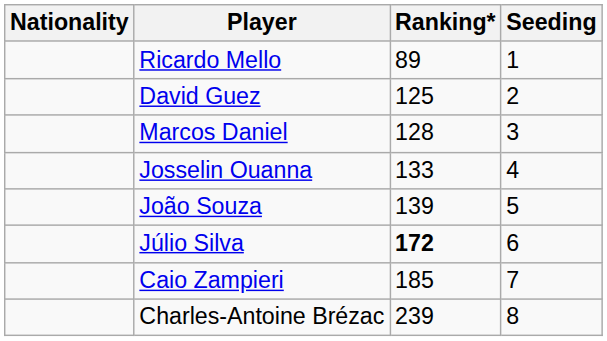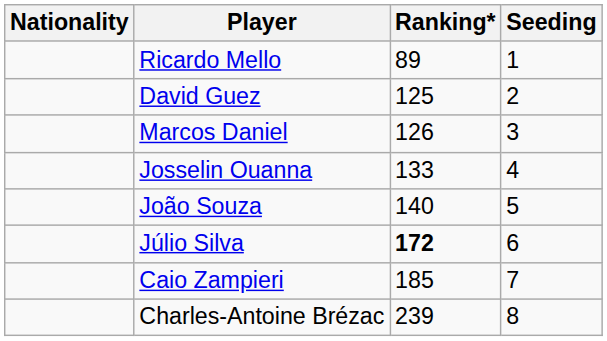Marcos Daniel | Ranking*: 128 -> 126
João Souza | Ranking*: 139 -> 140
